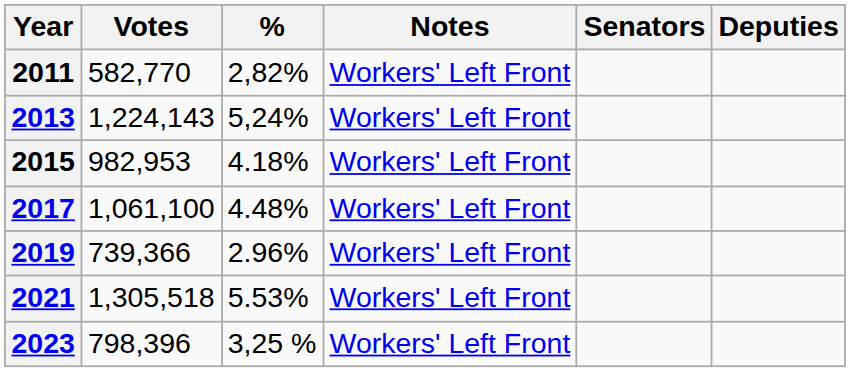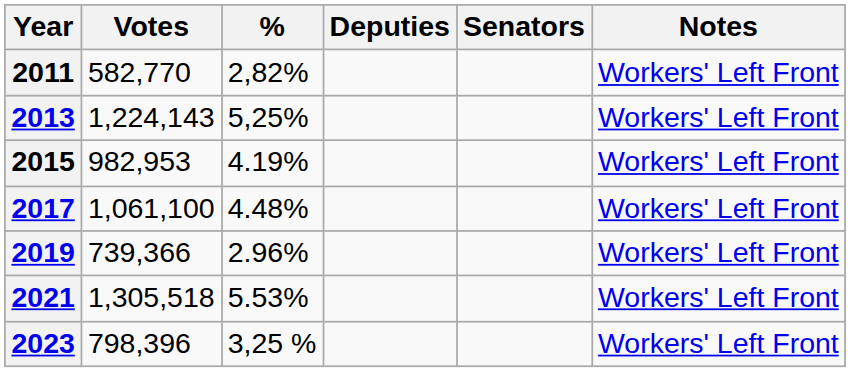columns swapped: Deputies <-> Notes
2013 | %: 5,24% -> 5,25%
2015 | %: 4.18% -> 4.19%
